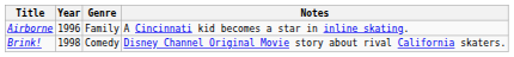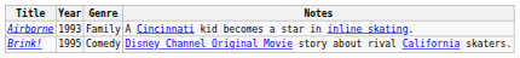Airborne | Year: 1996 -> 1993
Brink! | Year: 1998 -> 1995
